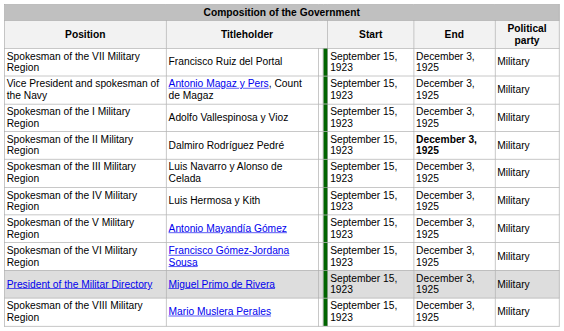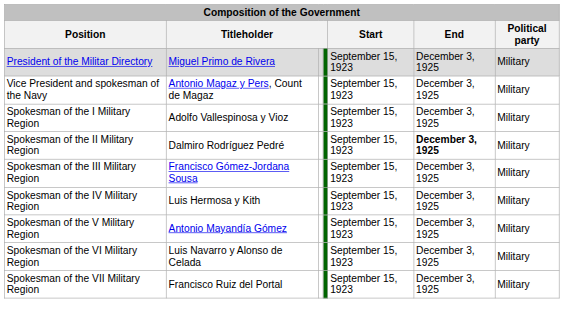rows swapped: President of the Militar Directory <-> Spokesman of the VII Military Region
Spokesman of the III Military Region | column 2: Luis Navarro y Alonso de Celada -> Francisco Gómez-Jordana Sousa
Spokesman of the VI Military Region | column 2: Francisco Gómez-Jordana Sousa -> Luis Navarro y Alonso de Celada
- row: Spokesman of the VIII Military Region | Mario Muslera Perales | September 15, 1923 | December 3, 1925 | Military
